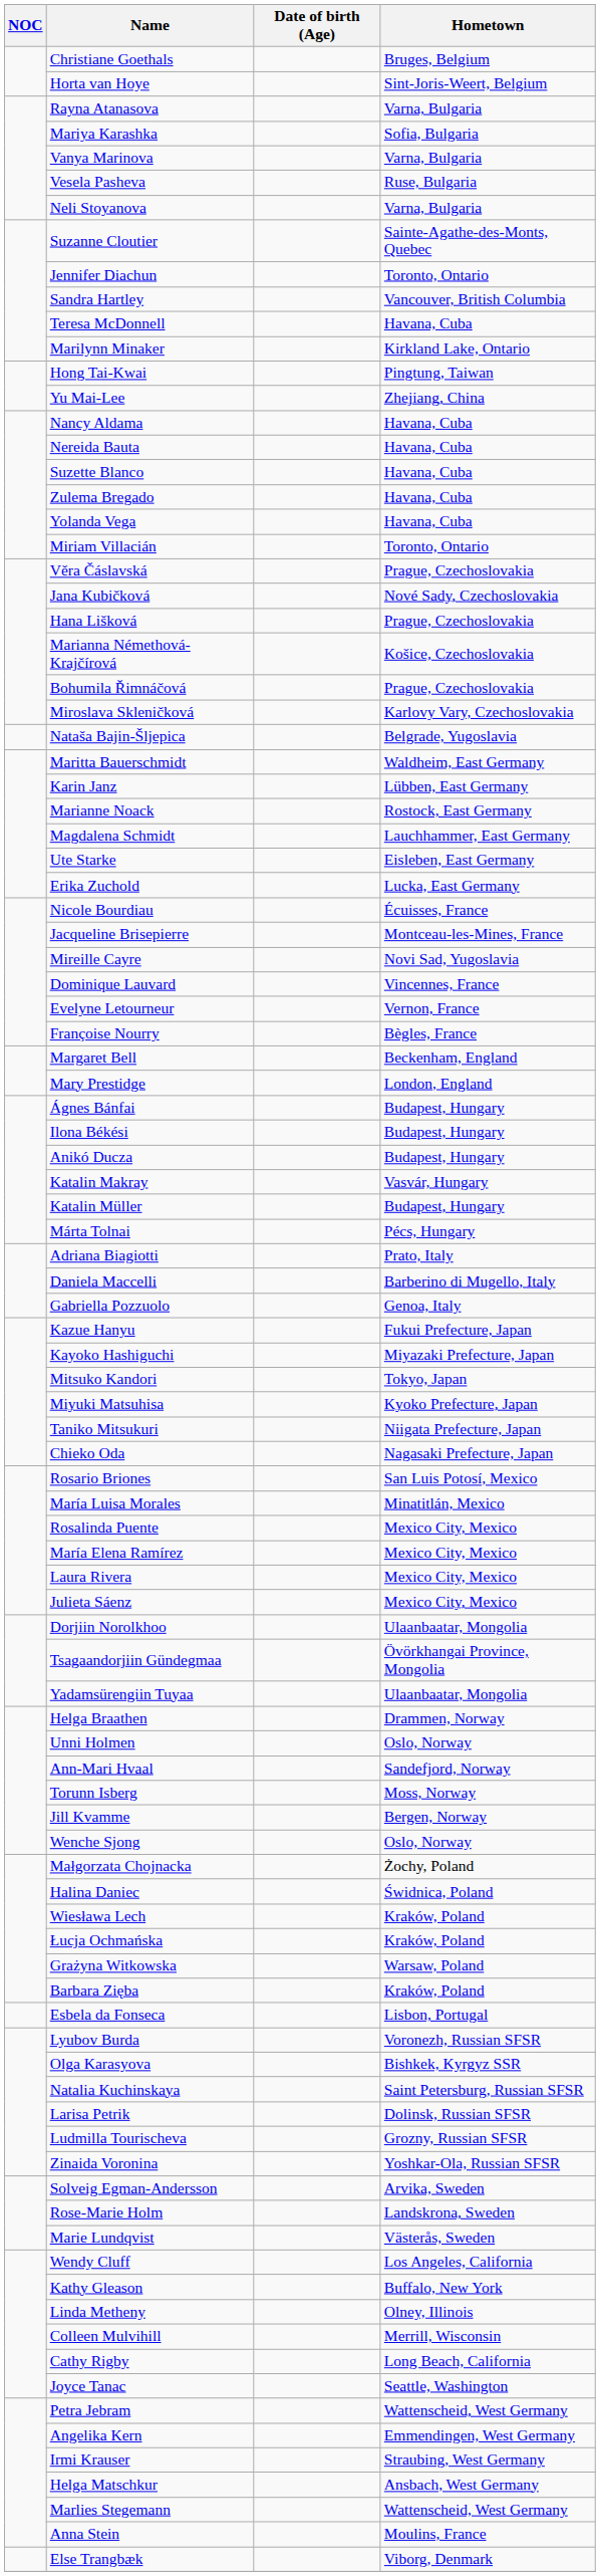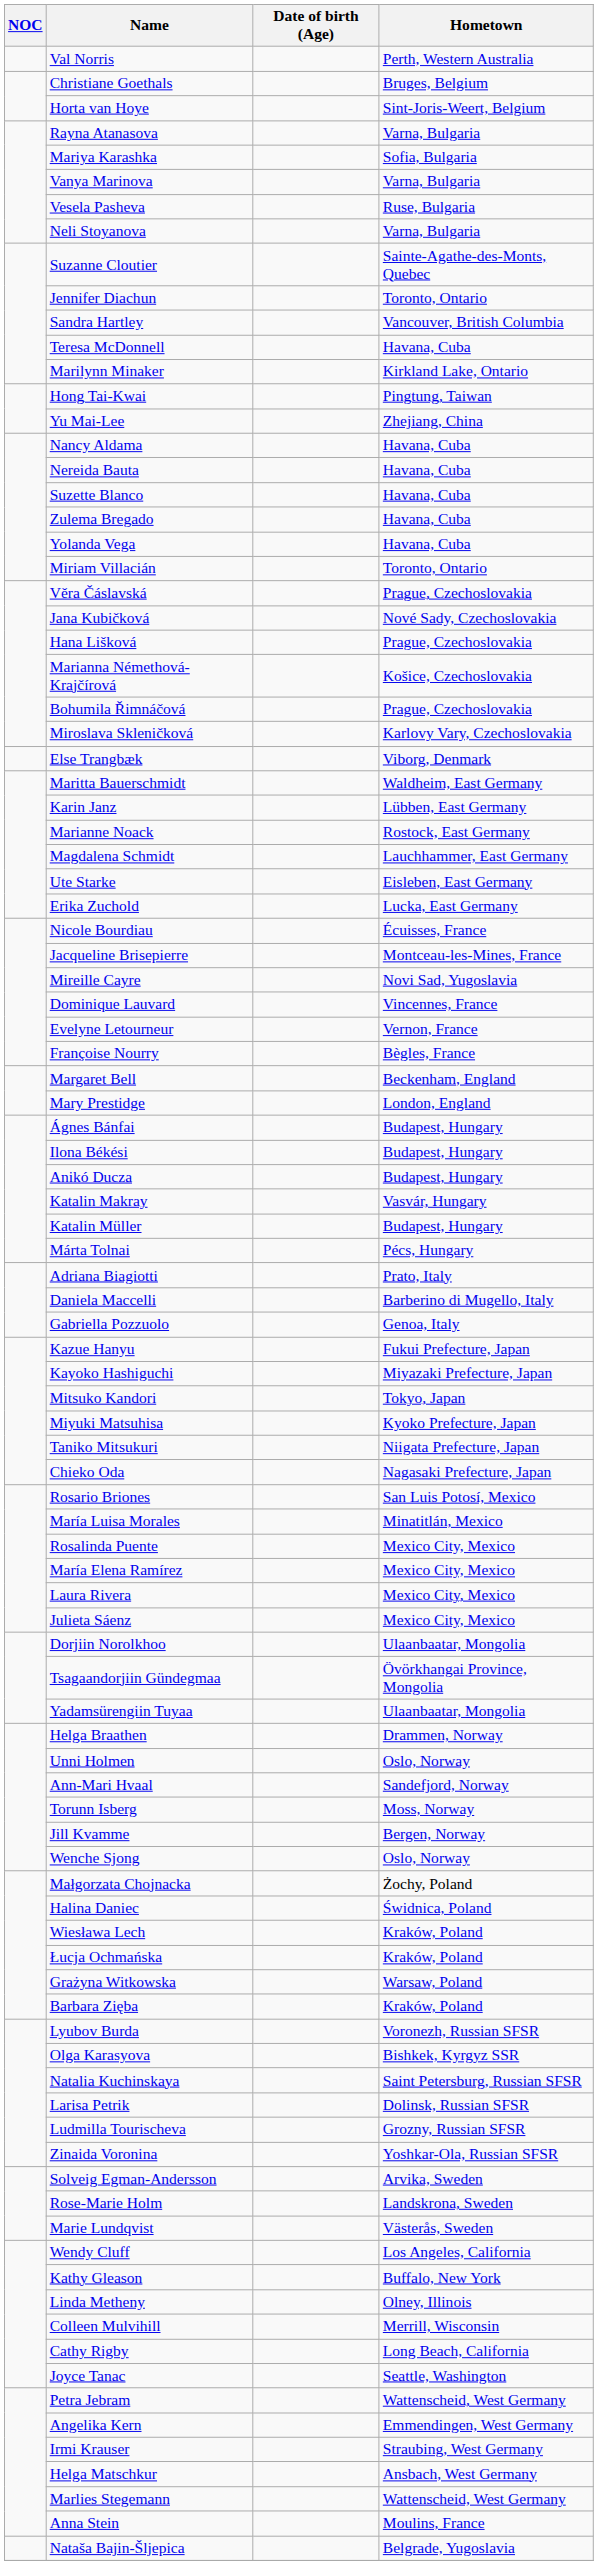+ row: Val Norris | Perth, Western Australia
rows swapped: Else Trangbæk <-> Nataša Bajin-Šljepica
- row: Esbela da Fonseca | Lisbon, Portugal
